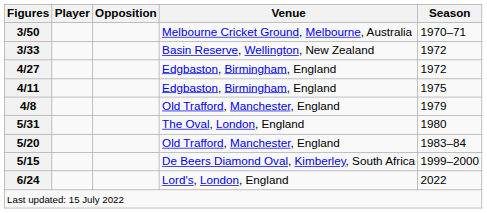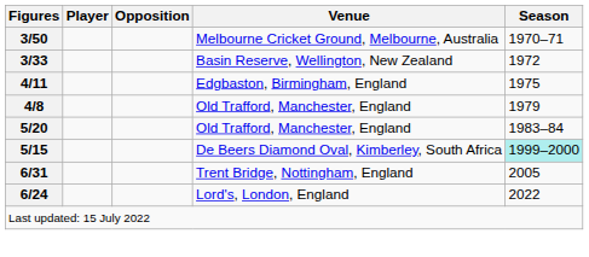- row: 4/27 | Edgbaston, Birmingham, England | 1972
- row: 5/31 | The Oval, London, England | 1980
5/15 | Season: no background -> paleturquoise background
+ row: 6/31 | Trent Bridge, Nottingham, England | 2005
